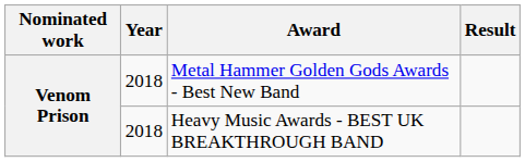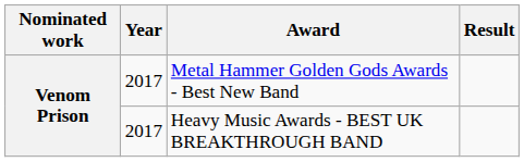Metal Hammer Golden Gods Awards - Best New Band | Year: 2018 -> 2017
Heavy Music Awards - BEST UK BREAKTHROUGH BAND | Year: 2018 -> 2017
